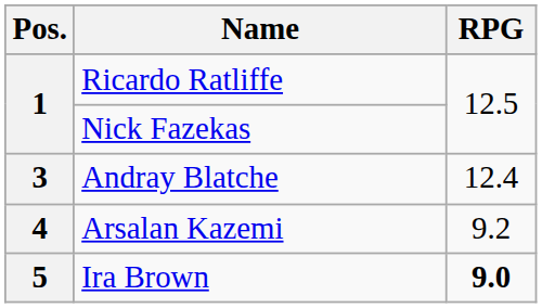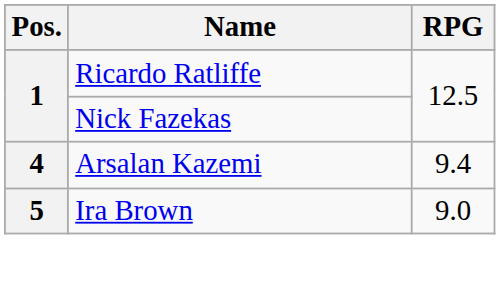- row: 3 | Andray Blatche | 12.4
Arsalan Kazemi | RPG: 9.2 -> 9.4
Ira Brown | RPG: bold -> normal
